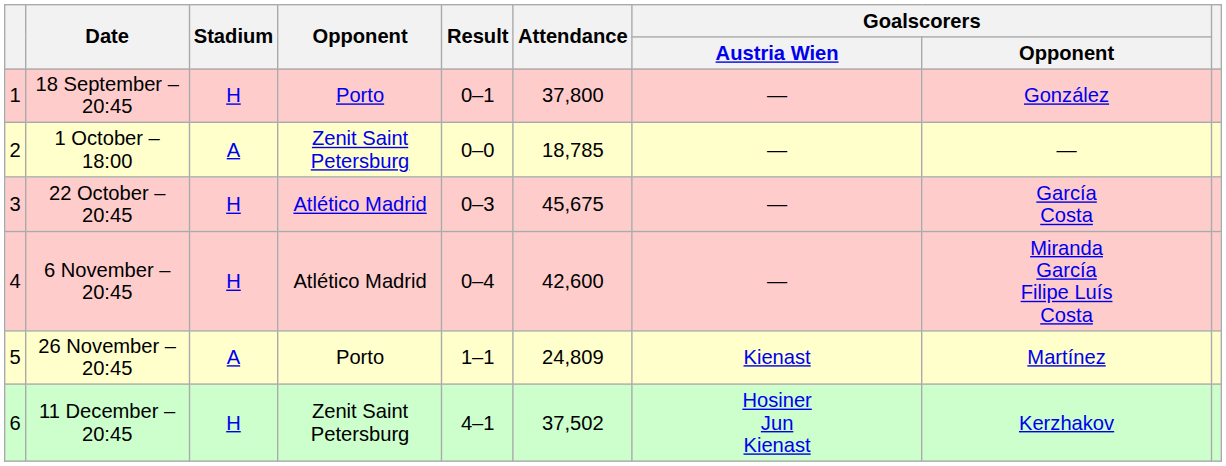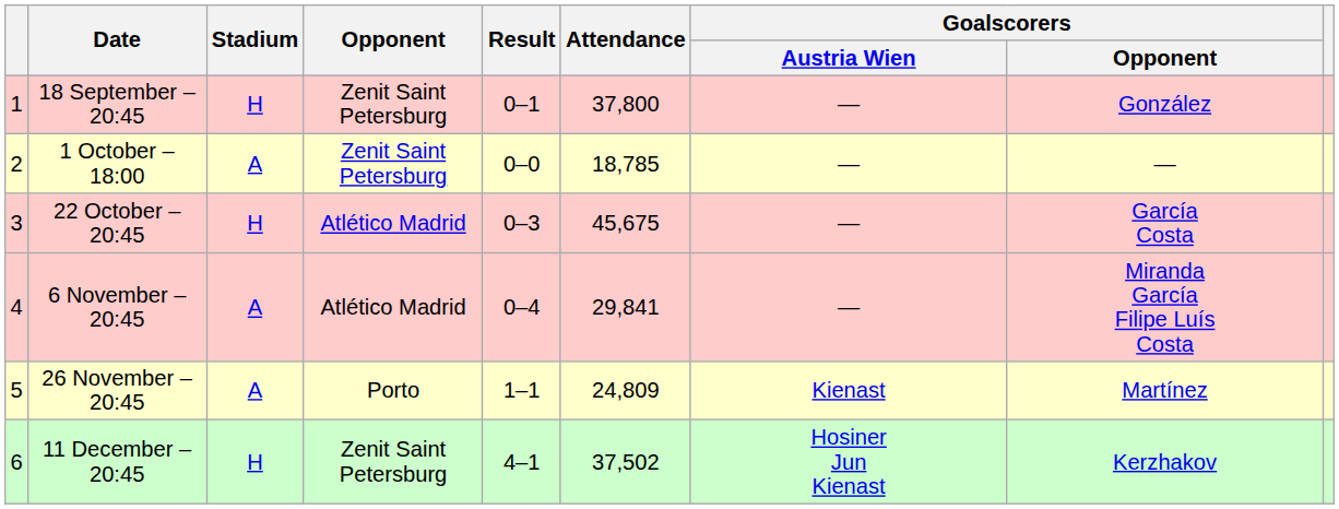18 September – 20:45 | Opponent: Porto -> Zenit Saint Petersburg
6 November – 20:45 | Stadium: H -> A
6 November – 20:45 | Attendance: 42,600 -> 29,841
